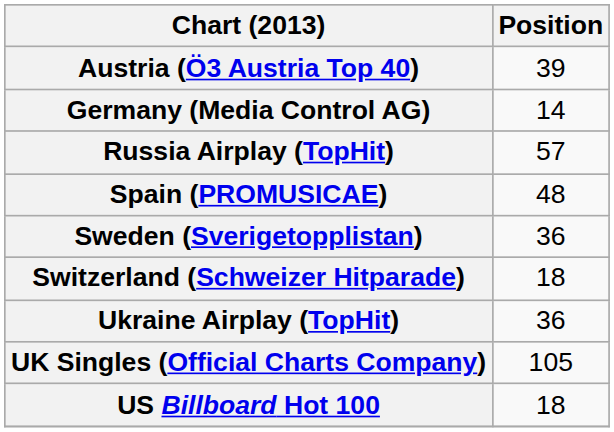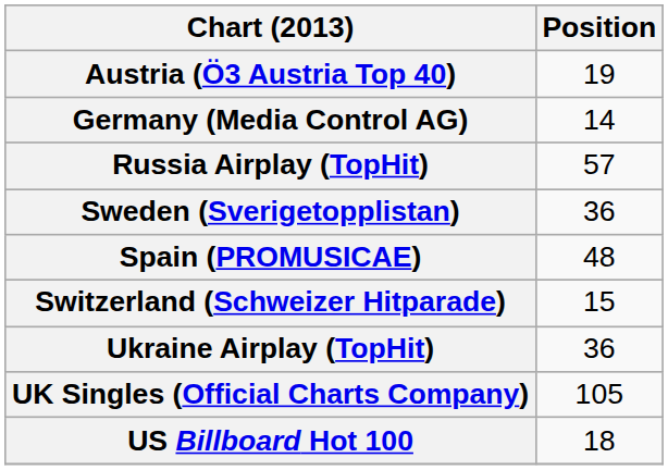Austria (Ö3 Austria Top 40) | Position: 39 -> 19
rows swapped: Spain (PROMUSICAE) <-> Sweden (Sverigetopplistan)
Switzerland (Schweizer Hitparade) | Position: 18 -> 15
